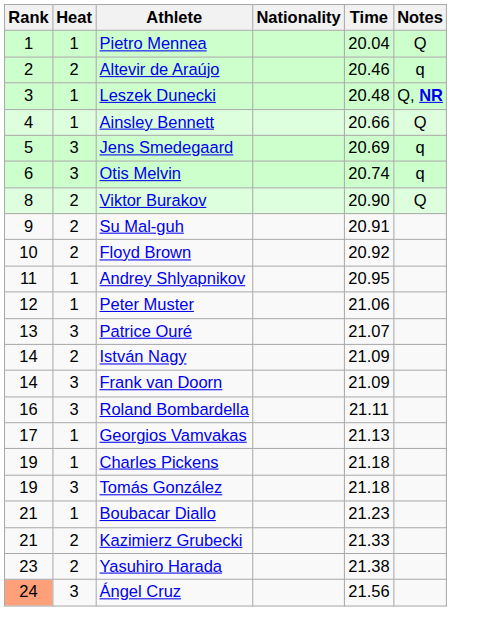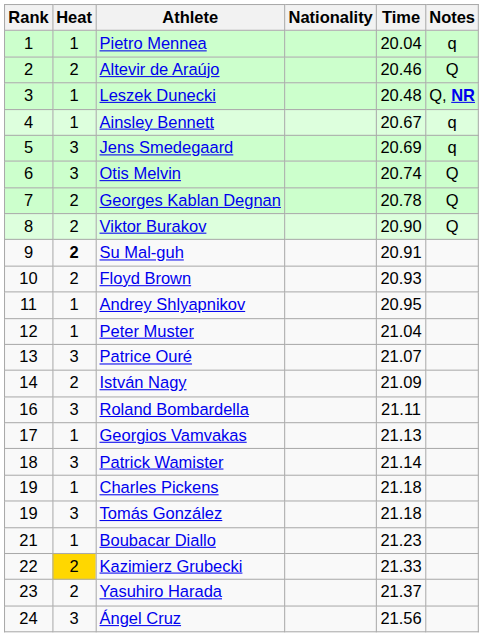Pietro Mennea | Notes: Q -> q
Altevir de Araújo | Notes: q -> Q
Ainsley Bennett | Time: 20.66 -> 20.67
Ainsley Bennett | Notes: Q -> q
Otis Melvin | Notes: q -> Q
+ row: 7 | 2 | Georges Kablan Degnan | 20.78 | Q
Su Mal-guh | Heat: normal -> bold
Floyd Brown | Time: 20.92 -> 20.93
Peter Muster | Time: 21.06 -> 21.04
- row: 14 | 3 | Frank van Doorn | 21.09
+ row: 18 | 3 | Patrick Wamister | 21.14
Kazimierz Grubecki | Rank: 21 -> 22
Kazimierz Grubecki | Heat: no background -> gold background
Yasuhiro Harada | Time: 21.38 -> 21.37
Ángel Cruz | Rank: lightsalmon background -> no background
